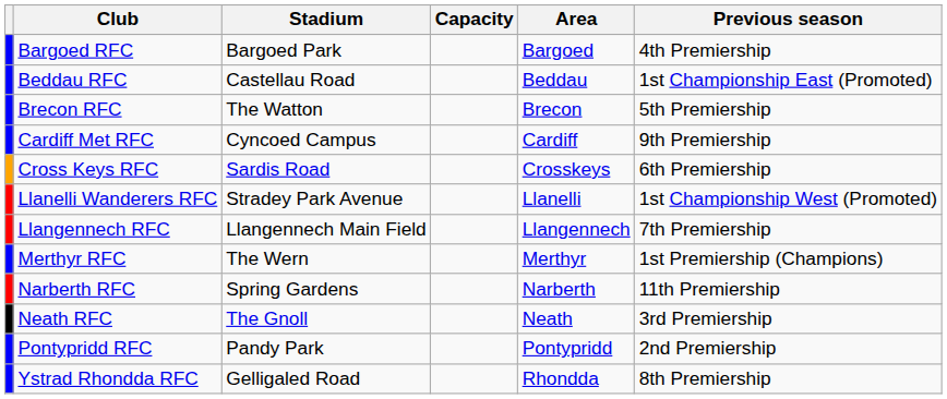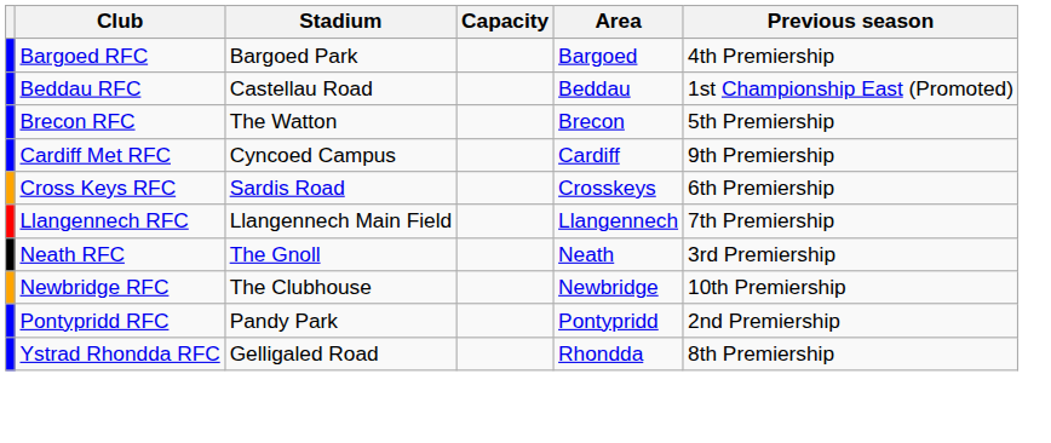- row: Llanelli Wanderers RFC | Stradey Park Avenue | Llanelli | 1st Championship West (Promoted)
- row: Merthyr RFC | The Wern | Merthyr | 1st Premiership (Champions)
- row: Narberth RFC | Spring Gardens | Narberth | 11th Premiership
+ row: Newbridge RFC | The Clubhouse | Newbridge | 10th Premiership
